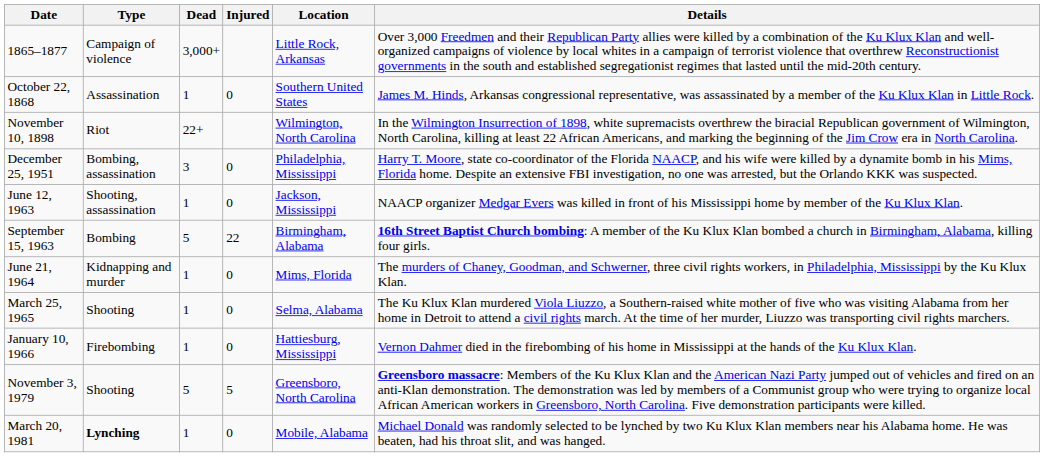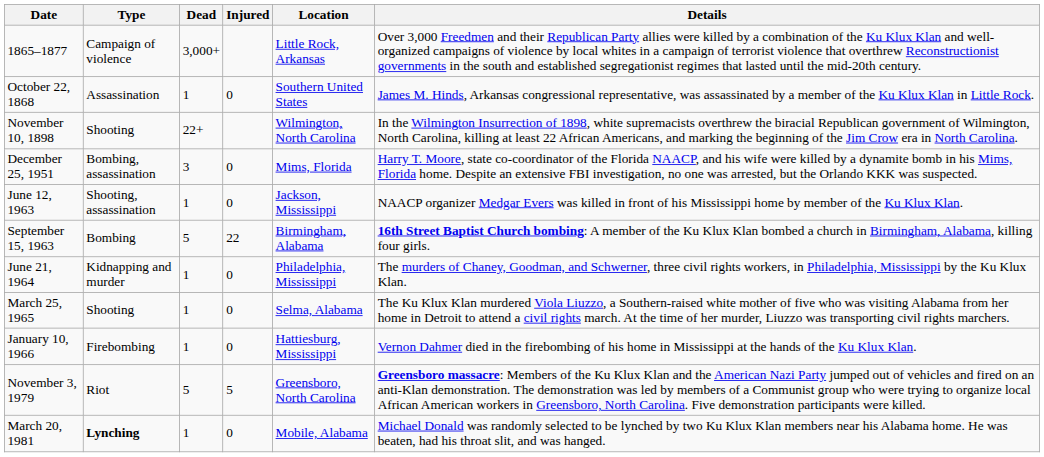November 10, 1898 | Type: Riot -> Shooting
December 25, 1951 | Location: Philadelphia, Mississippi -> Mims, Florida
June 21, 1964 | Location: Mims, Florida -> Philadelphia, Mississippi
November 3, 1979 | Type: Shooting -> Riot
